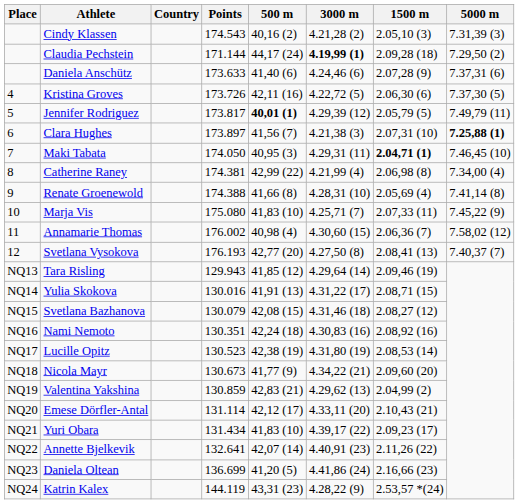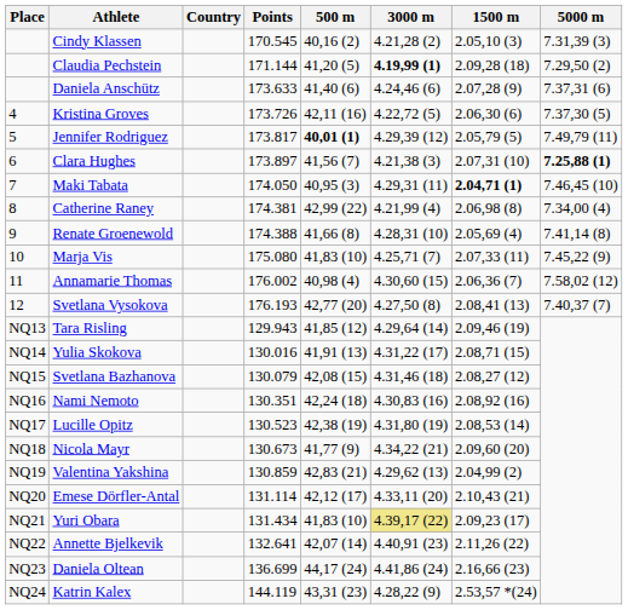Cindy Klassen | Points: 174.543 -> 170.545
Claudia Pechstein | 500 m: 44,17 (24) -> 41,20 (5)
Yuri Obara | 3000 m: no background -> khaki background
Daniela Oltean | 500 m: 41,20 (5) -> 44,17 (24)
